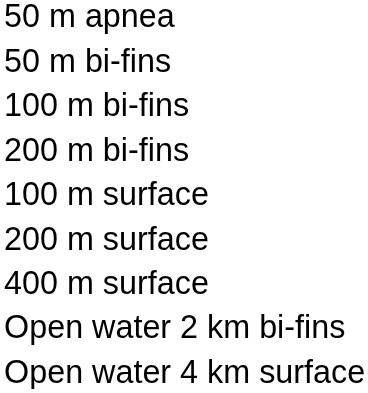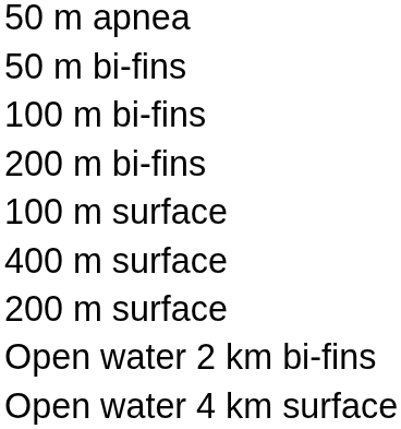rows swapped: 200 m surface <-> 400 m surface
